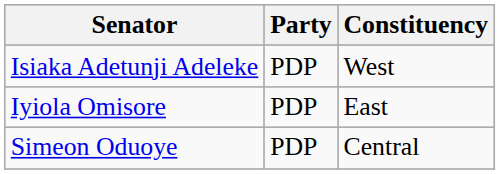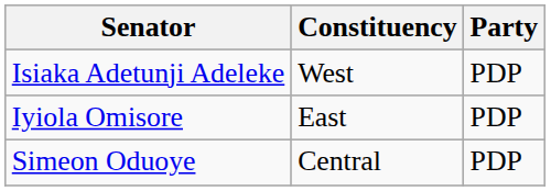columns swapped: Constituency <-> Party
